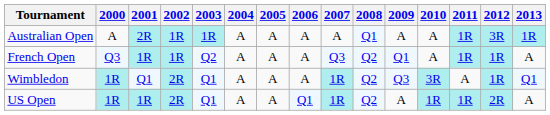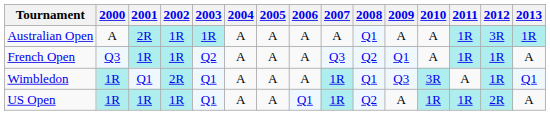Wimbledon | 2008: Q2 -> Q1
US Open | 2002: 2R -> 1R
